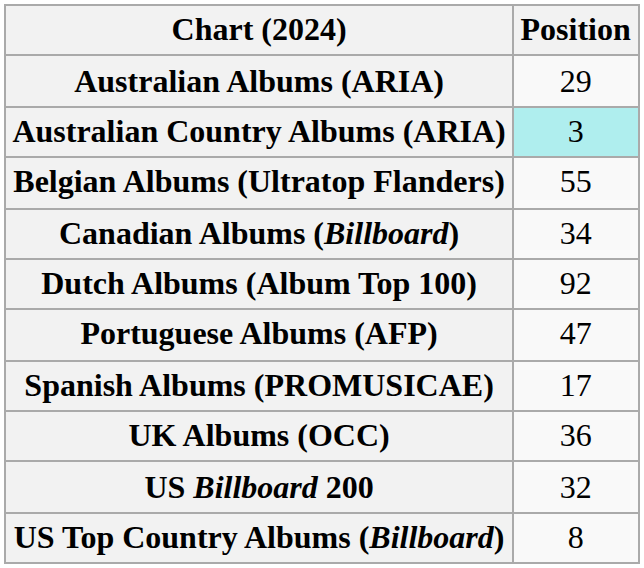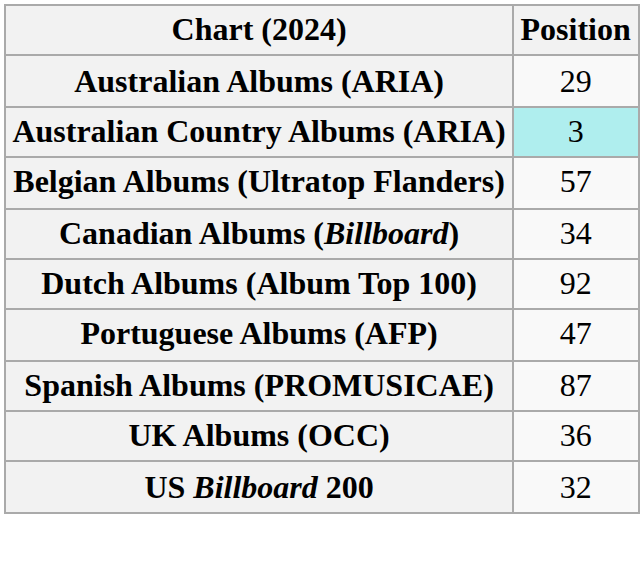Belgian Albums (Ultratop Flanders) | Position: 55 -> 57
Spanish Albums (PROMUSICAE) | Position: 17 -> 87
- row: US Top Country Albums (Billboard) | 8
